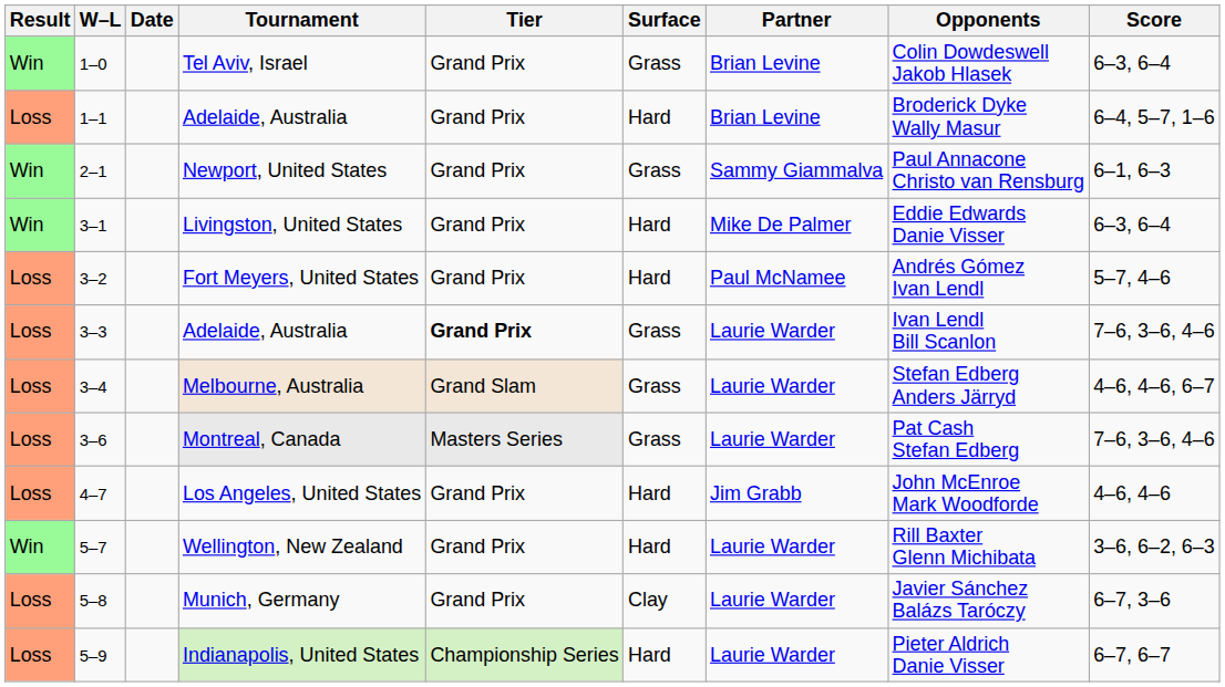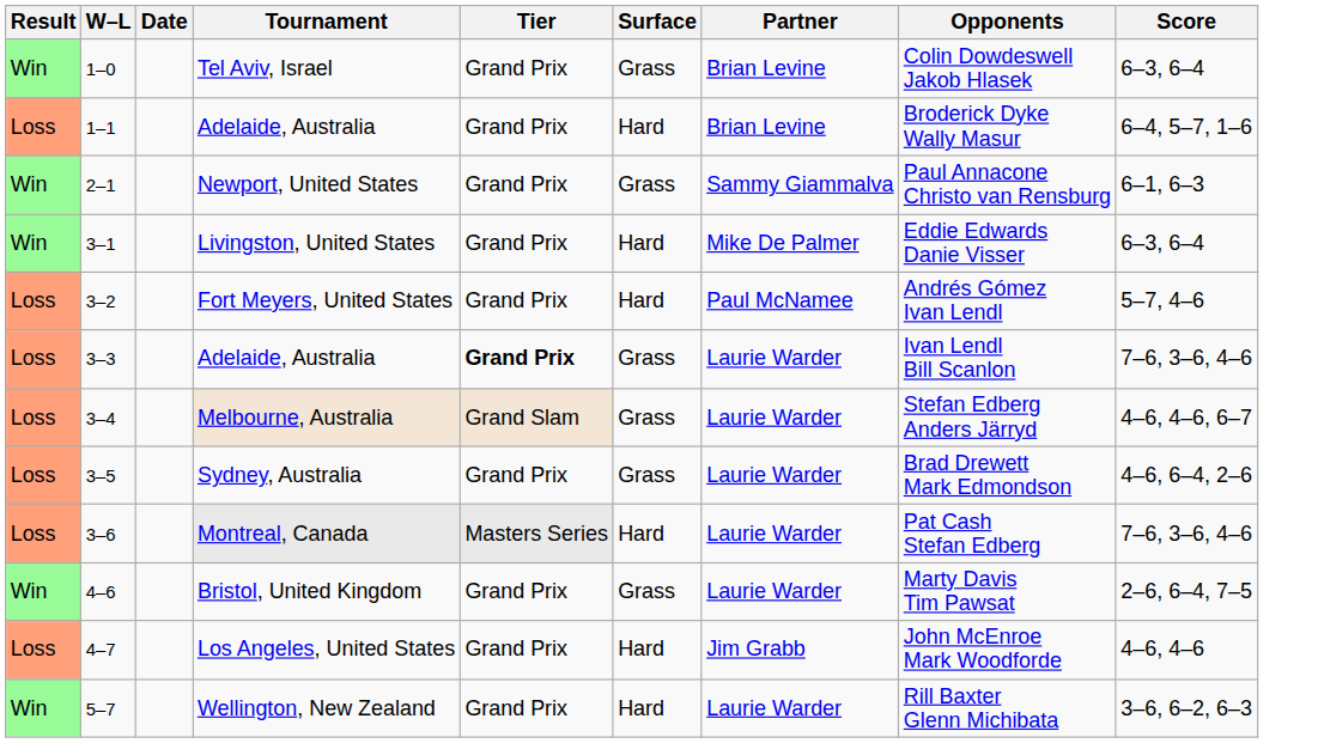+ row: Loss | 3–5 | Sydney, Australia | Grand Prix | Grass | Laurie Warder | Brad Drewett Mark Edmondson | 4–6, 6–4, 2–6
Montreal, Canada | Surface: Grass -> Hard
+ row: Win | 4–6 | Bristol, United Kingdom | Grand Prix | Grass | Laurie Warder | Marty Davis Tim Pawsat | 2–6, 6–4, 7–5
- row: Loss | 5–8 | Munich, Germany | Grand Prix | Clay | Laurie Warder | Javier Sánchez Balázs Taróczy | 6–7, 3–6
- row: Loss | 5–9 | Indianapolis, United States | Championship Series | Hard | Laurie Warder | Pieter Aldrich Danie Visser | 6–7, 6–7
